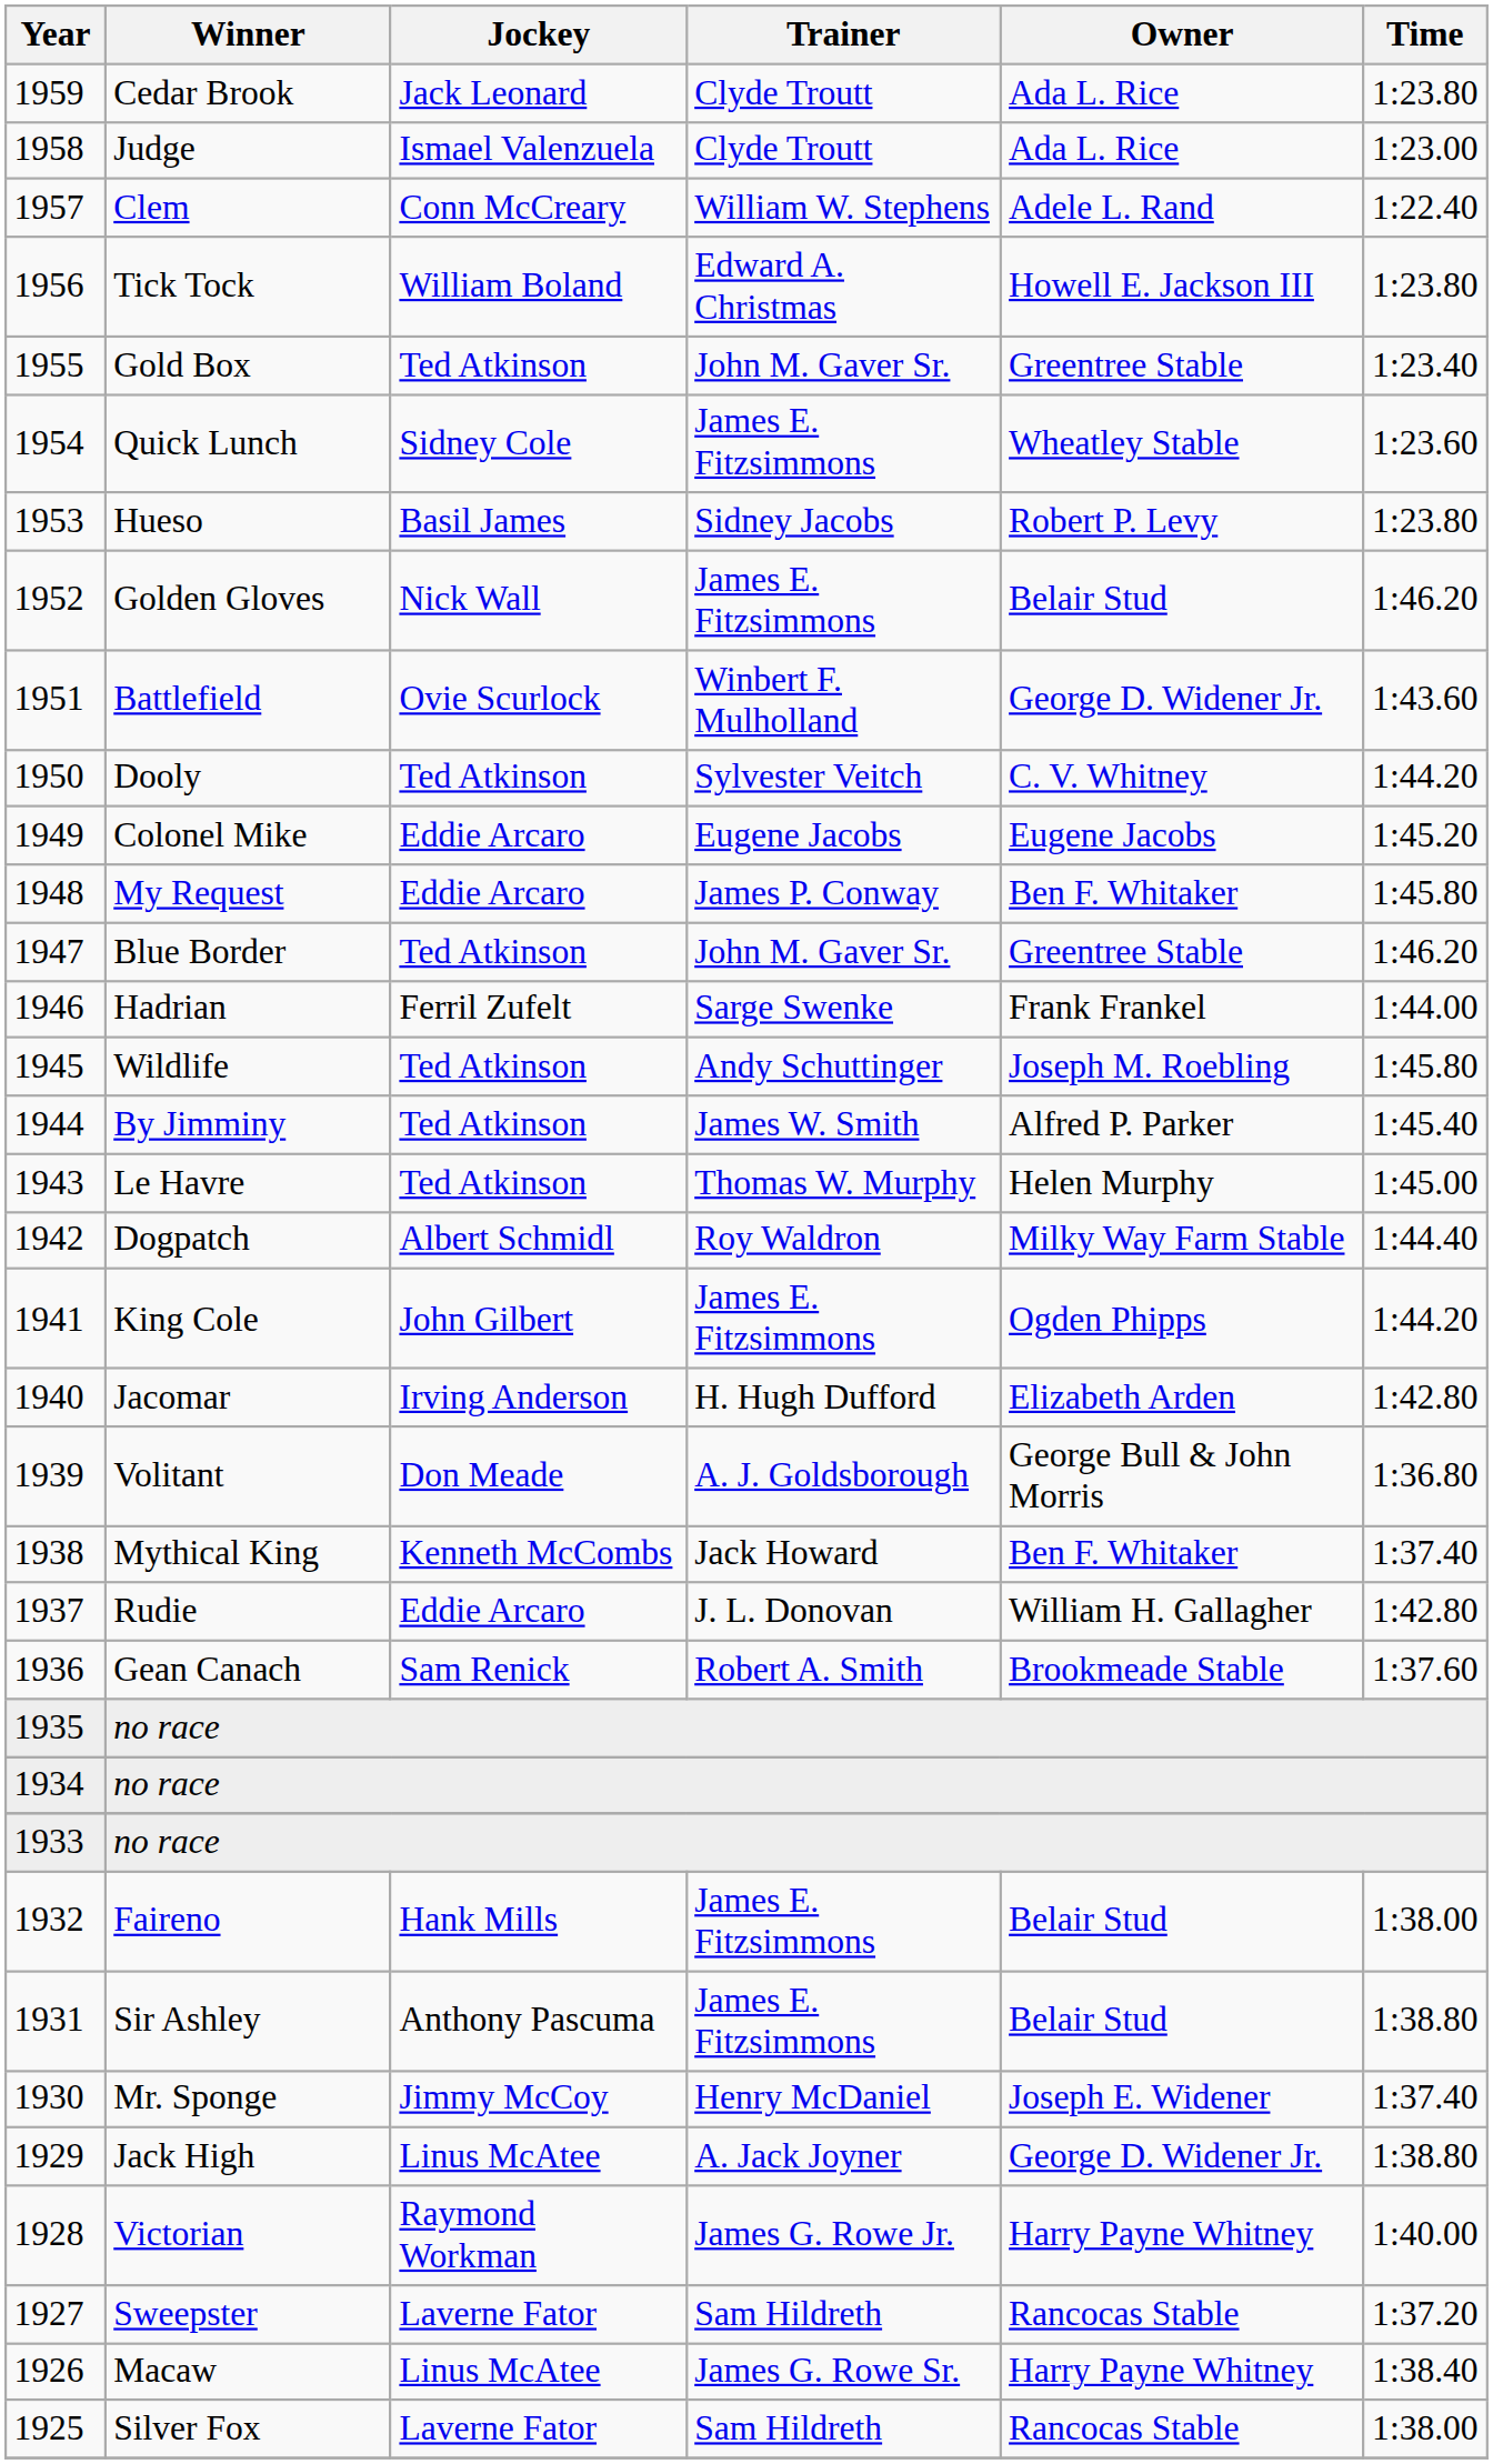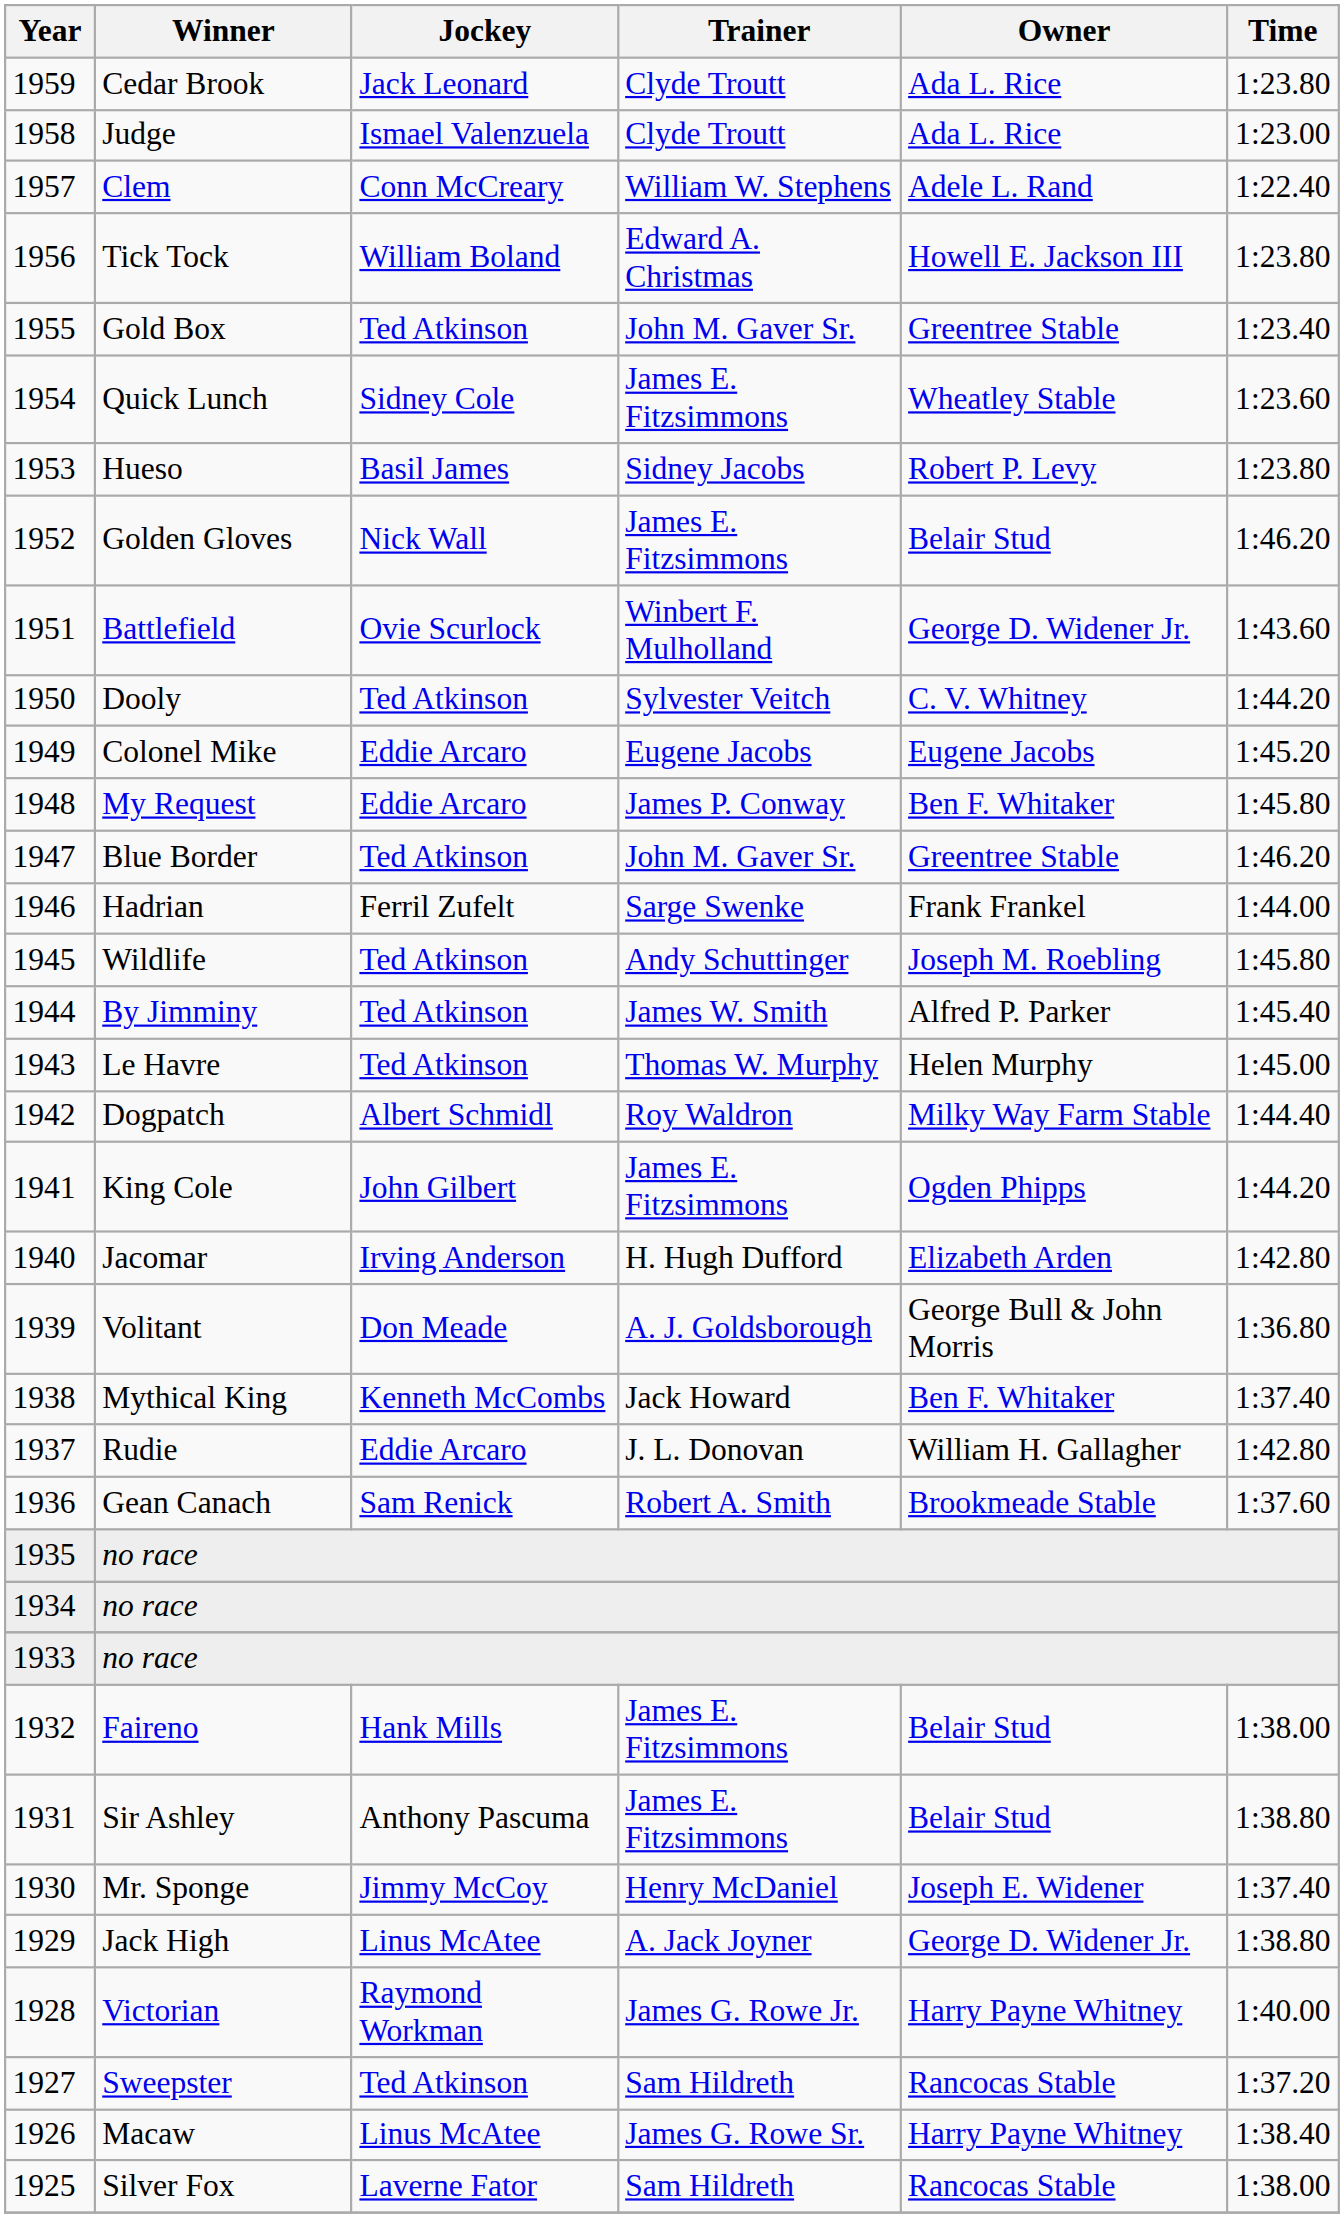Sweepster | Jockey: Laverne Fator -> Ted Atkinson
